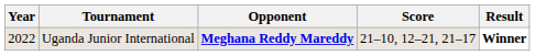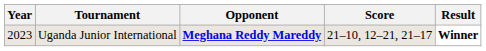Uganda Junior International | Year: 2022 -> 2023
